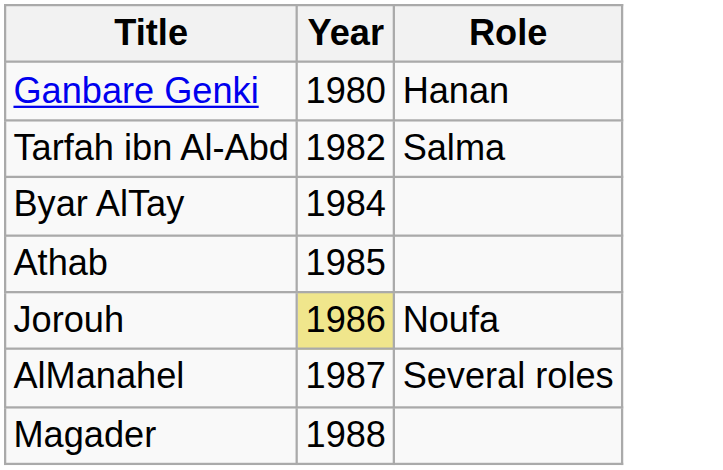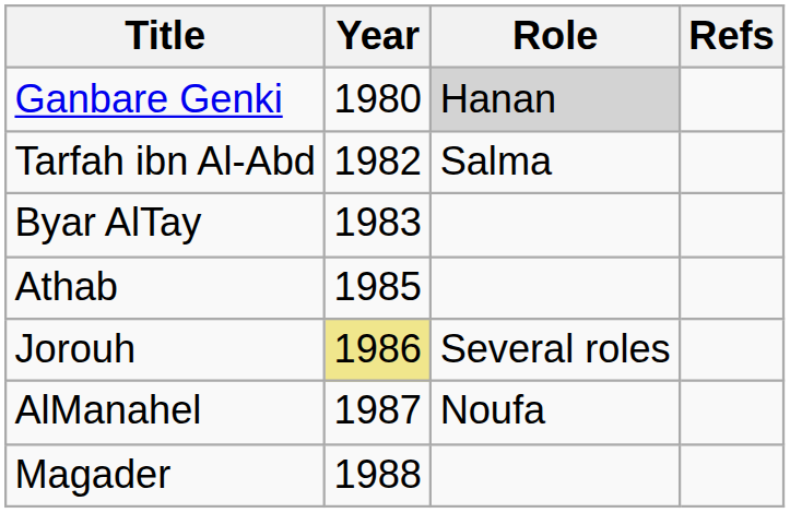+ column: Refs
Ganbare Genki | Role: no background -> lightgrey background
Byar AlTay | Year: 1984 -> 1983
Jorouh | Role: Noufa -> Several roles
AlManahel | Role: Several roles -> Noufa
